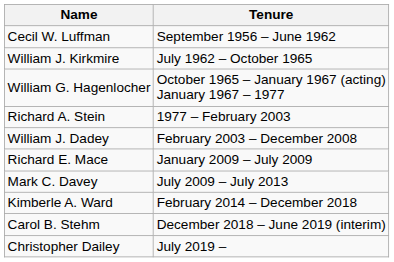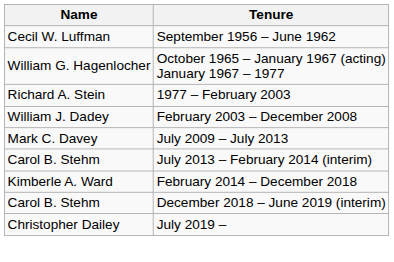- row: William J. Kirkmire | July 1962 – October 1965
- row: Richard E. Mace | January 2009 – July 2009
+ row: Carol B. Stehm | July 2013 – February 2014 (interim)
